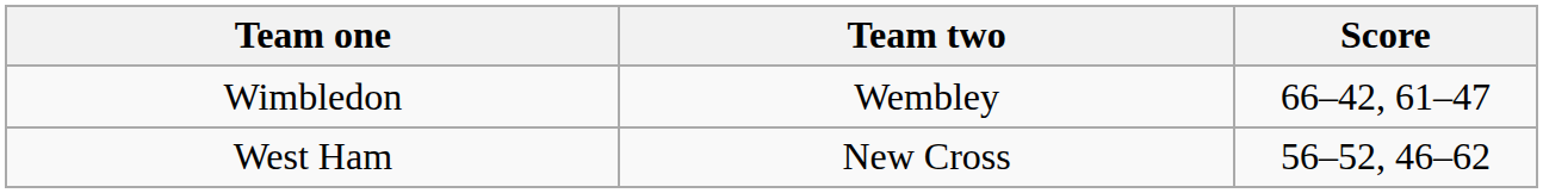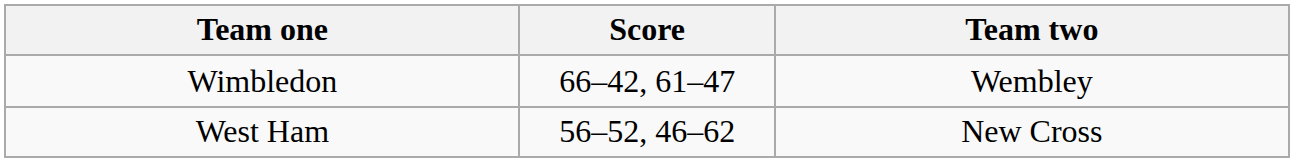columns swapped: Score <-> Team two
